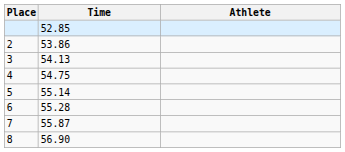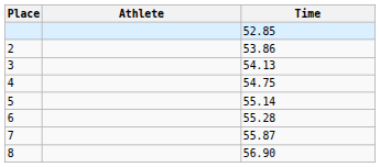columns swapped: Athlete <-> Time
